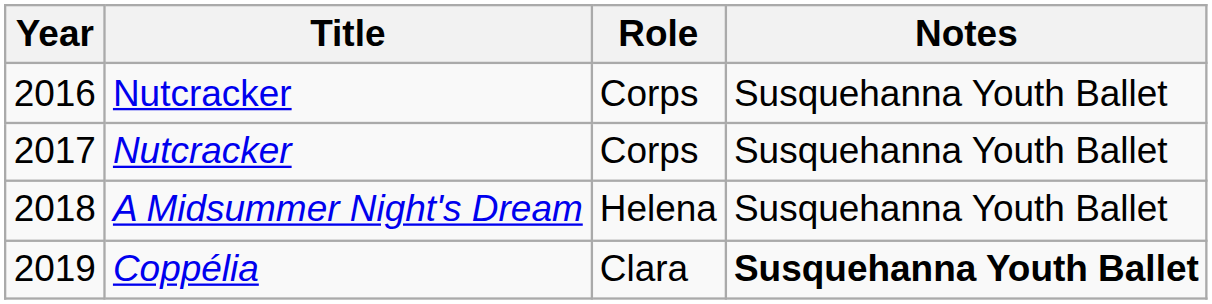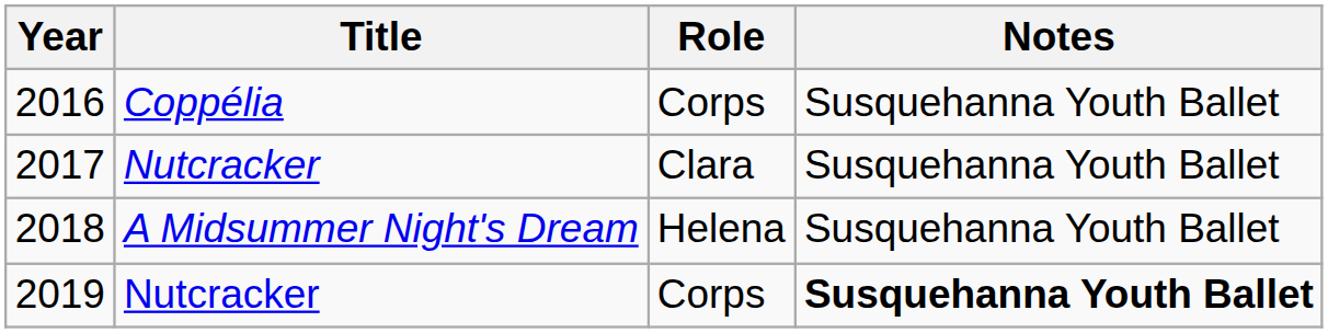2016 | Title: Nutcracker -> Coppélia
2017 | Role: Corps -> Clara
2019 | Title: Coppélia -> Nutcracker
2019 | Role: Clara -> Corps
